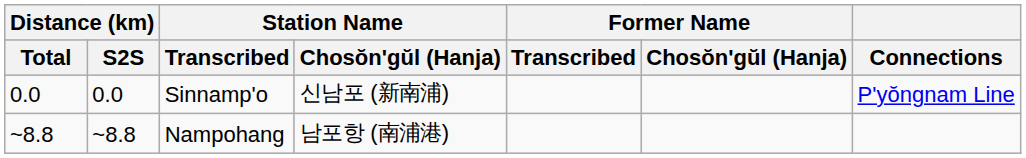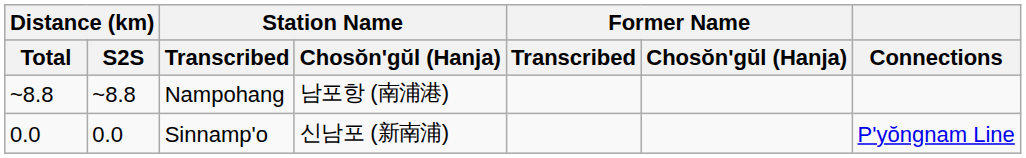rows swapped: Sinnamp'o <-> Nampohang
